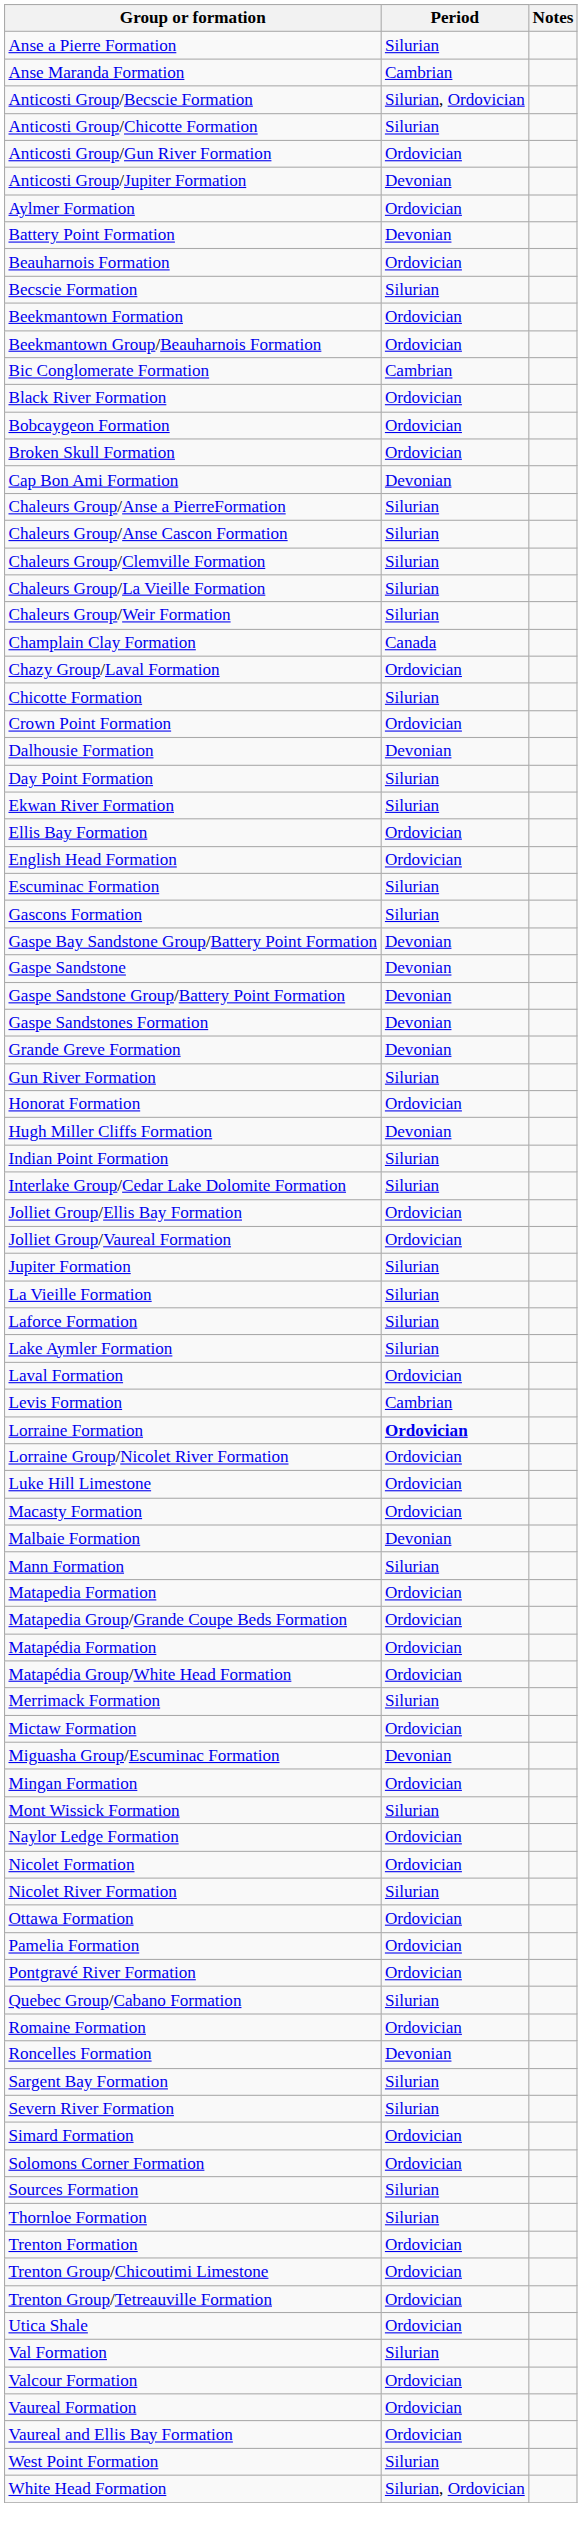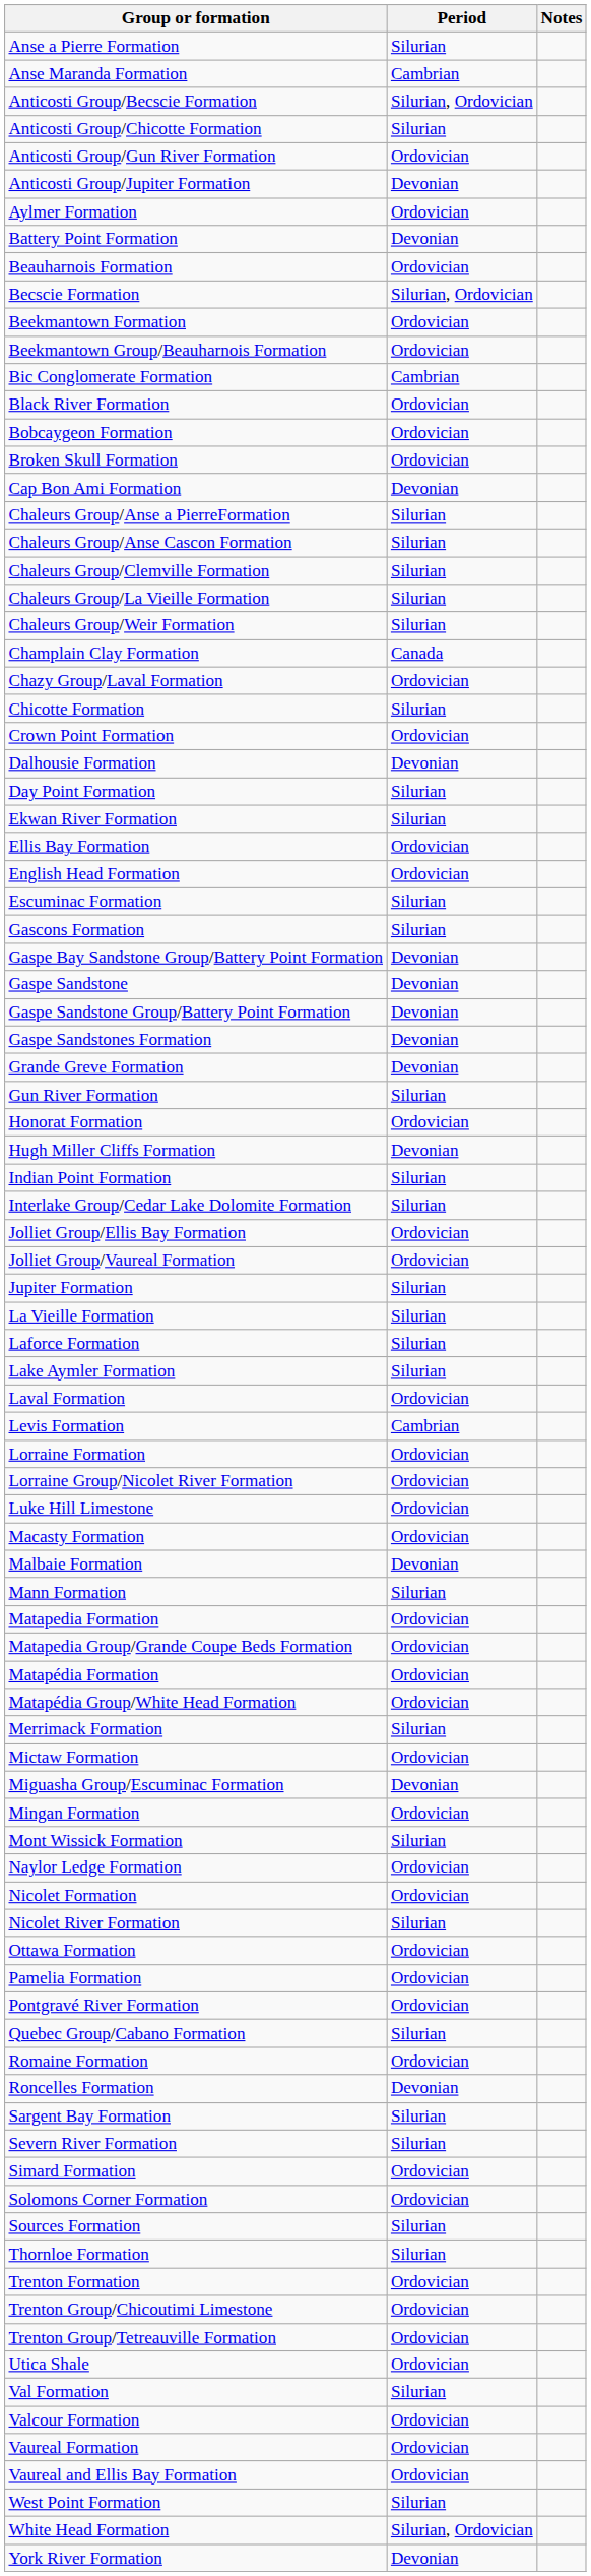Becscie Formation | Period: Silurian -> Silurian, Ordovician
Lorraine Formation | Period: bold -> normal
+ row: York River Formation | Devonian
